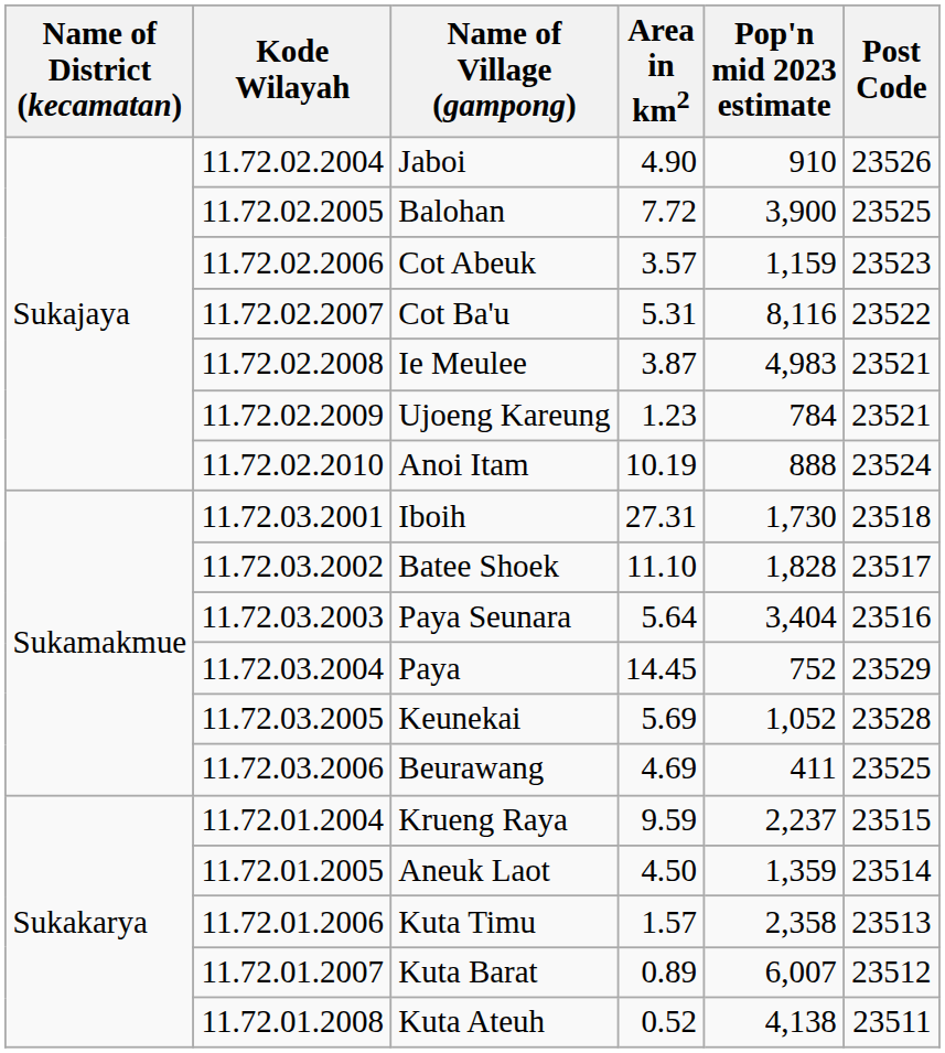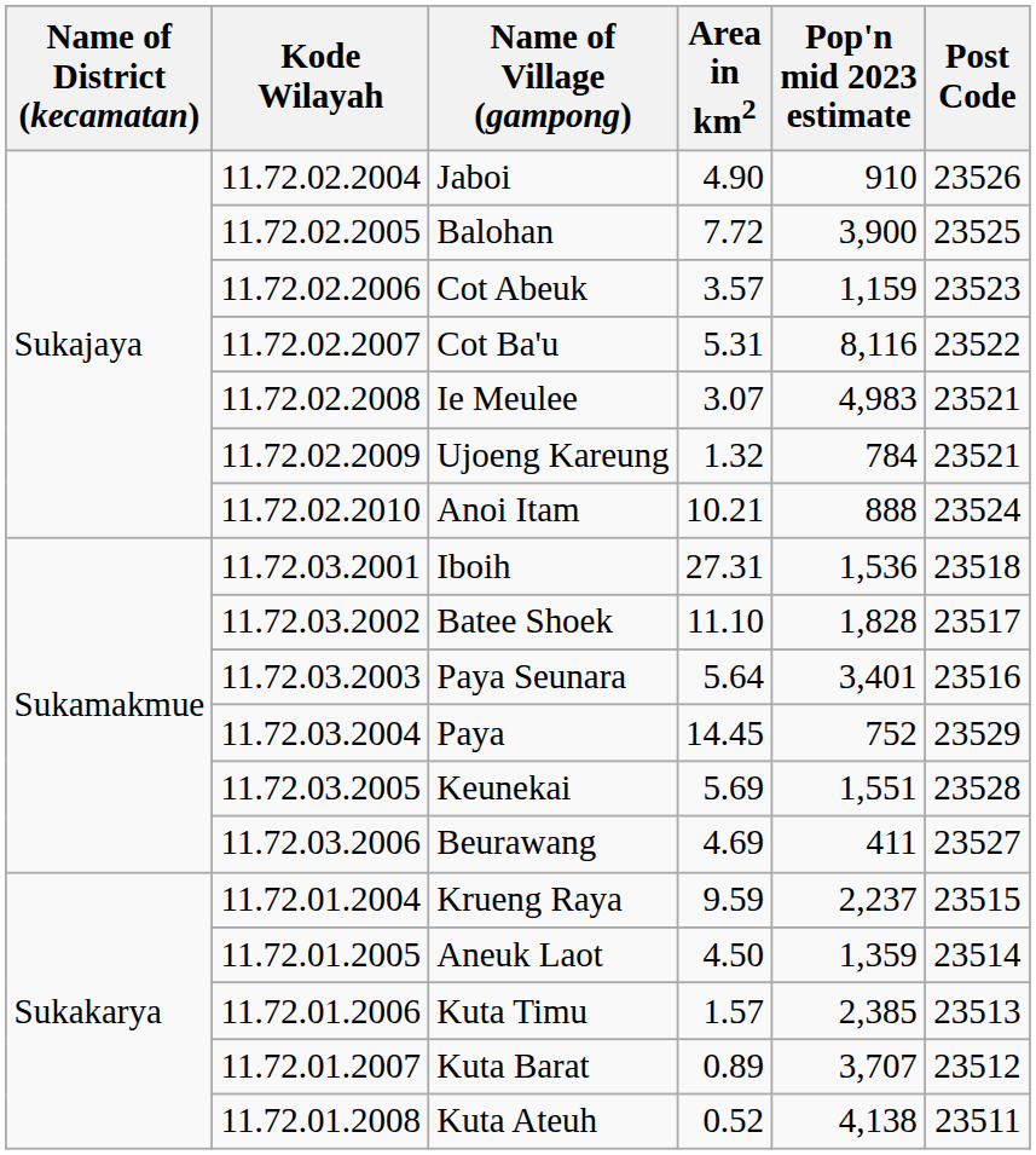Ie Meulee | Area in km2: 3.87 -> 3.07
Ujoeng Kareung | Area in km2: 1.23 -> 1.32
Anoi Itam | Area in km2: 10.19 -> 10.21
Iboih | Pop'n mid 2023 estimate: 1,730 -> 1,536
Paya Seunara | Pop'n mid 2023 estimate: 3,404 -> 3,401
Keunekai | Pop'n mid 2023 estimate: 1,052 -> 1,551
Beurawang | Post Code: 23525 -> 23527
Kuta Timu | Pop'n mid 2023 estimate: 2,358 -> 2,385
Kuta Barat | Pop'n mid 2023 estimate: 6,007 -> 3,707
